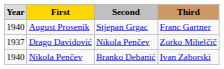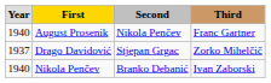August Prosenik | column 3: Stjepan Grgac -> Nikola Penčev
Drago Davidović | column 3: Nikola Penčev -> Stjepan Grgac
